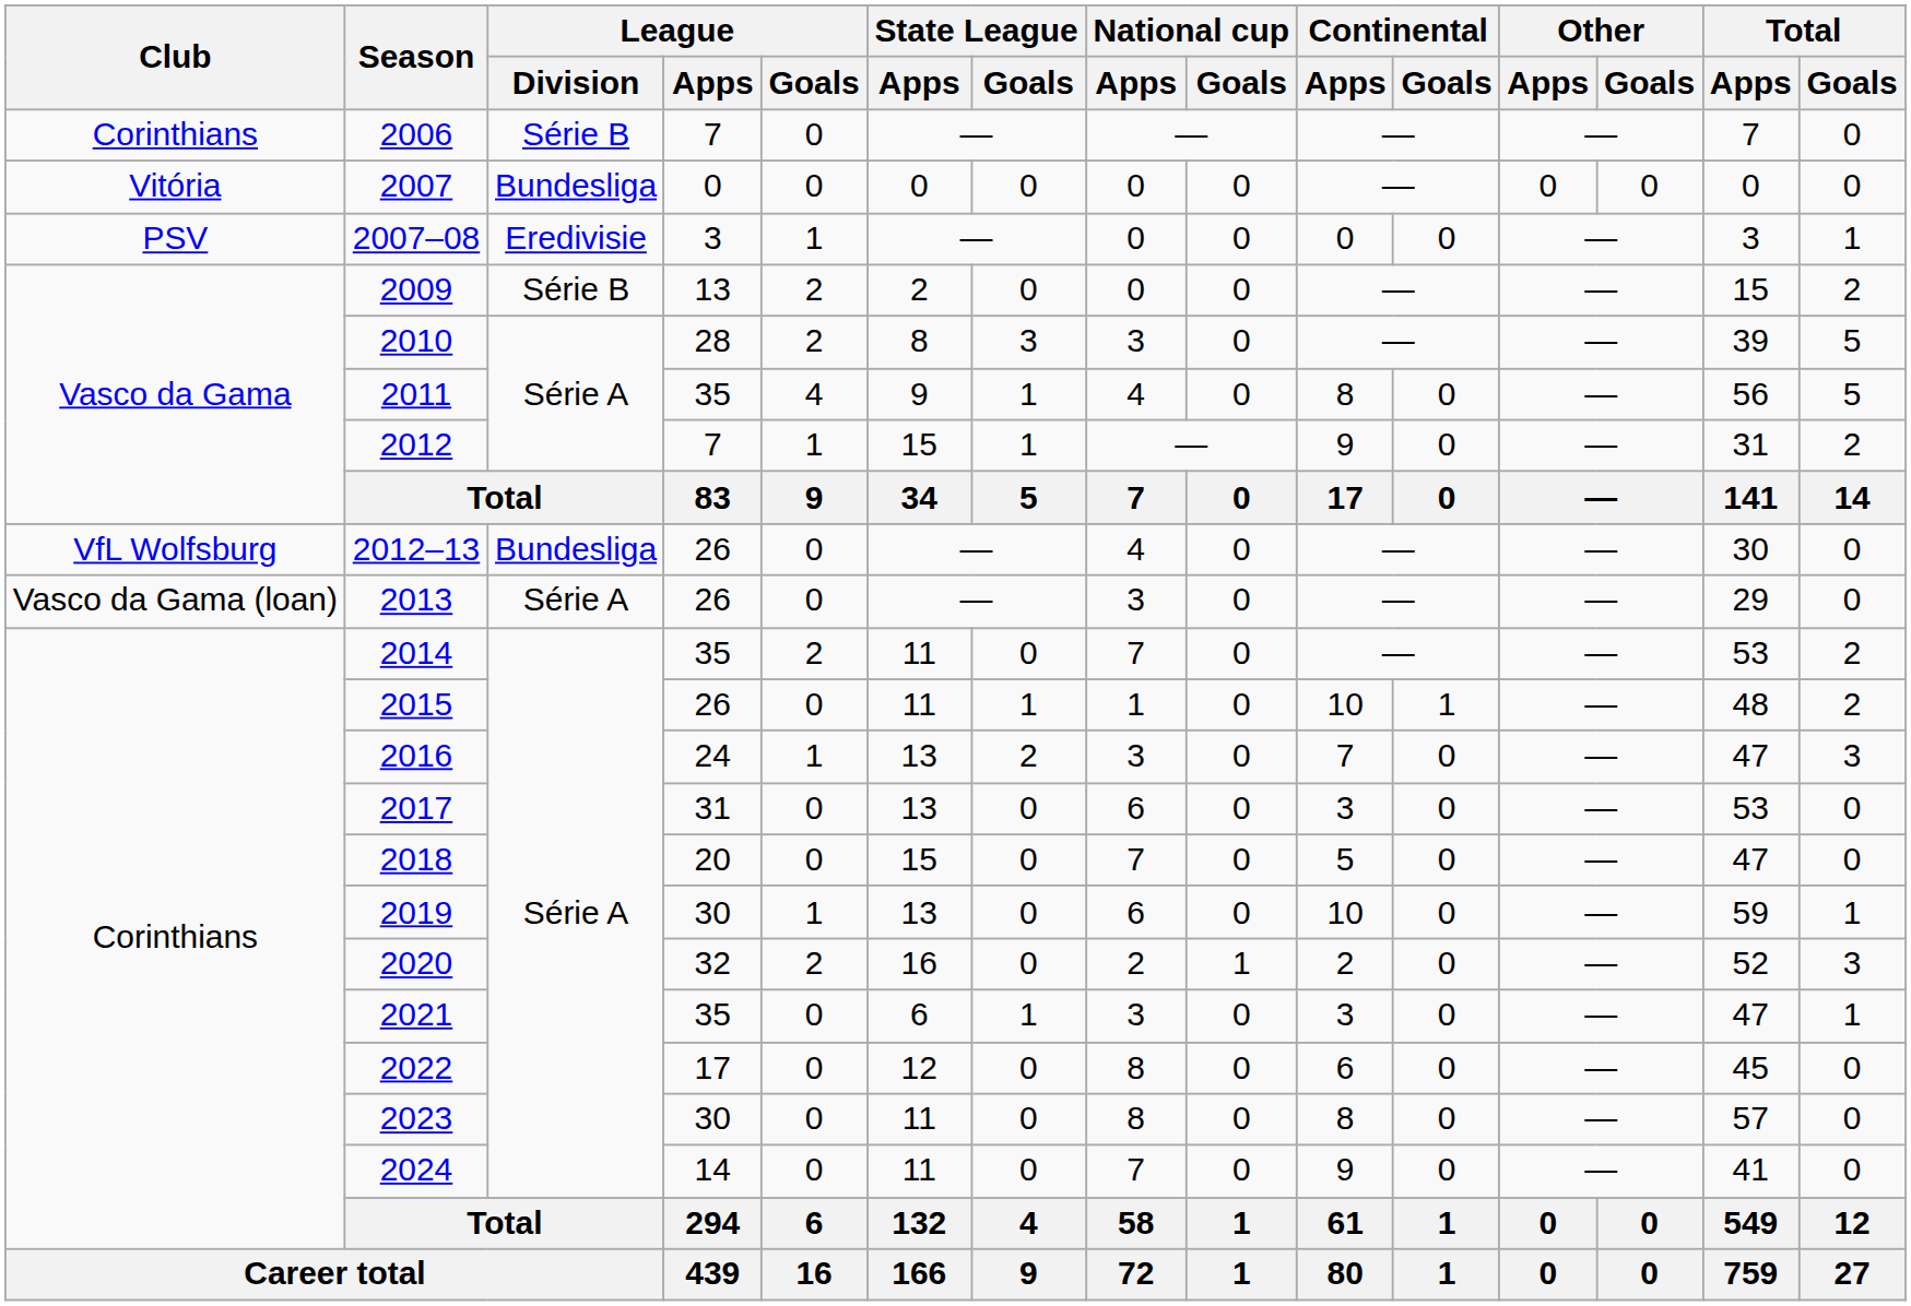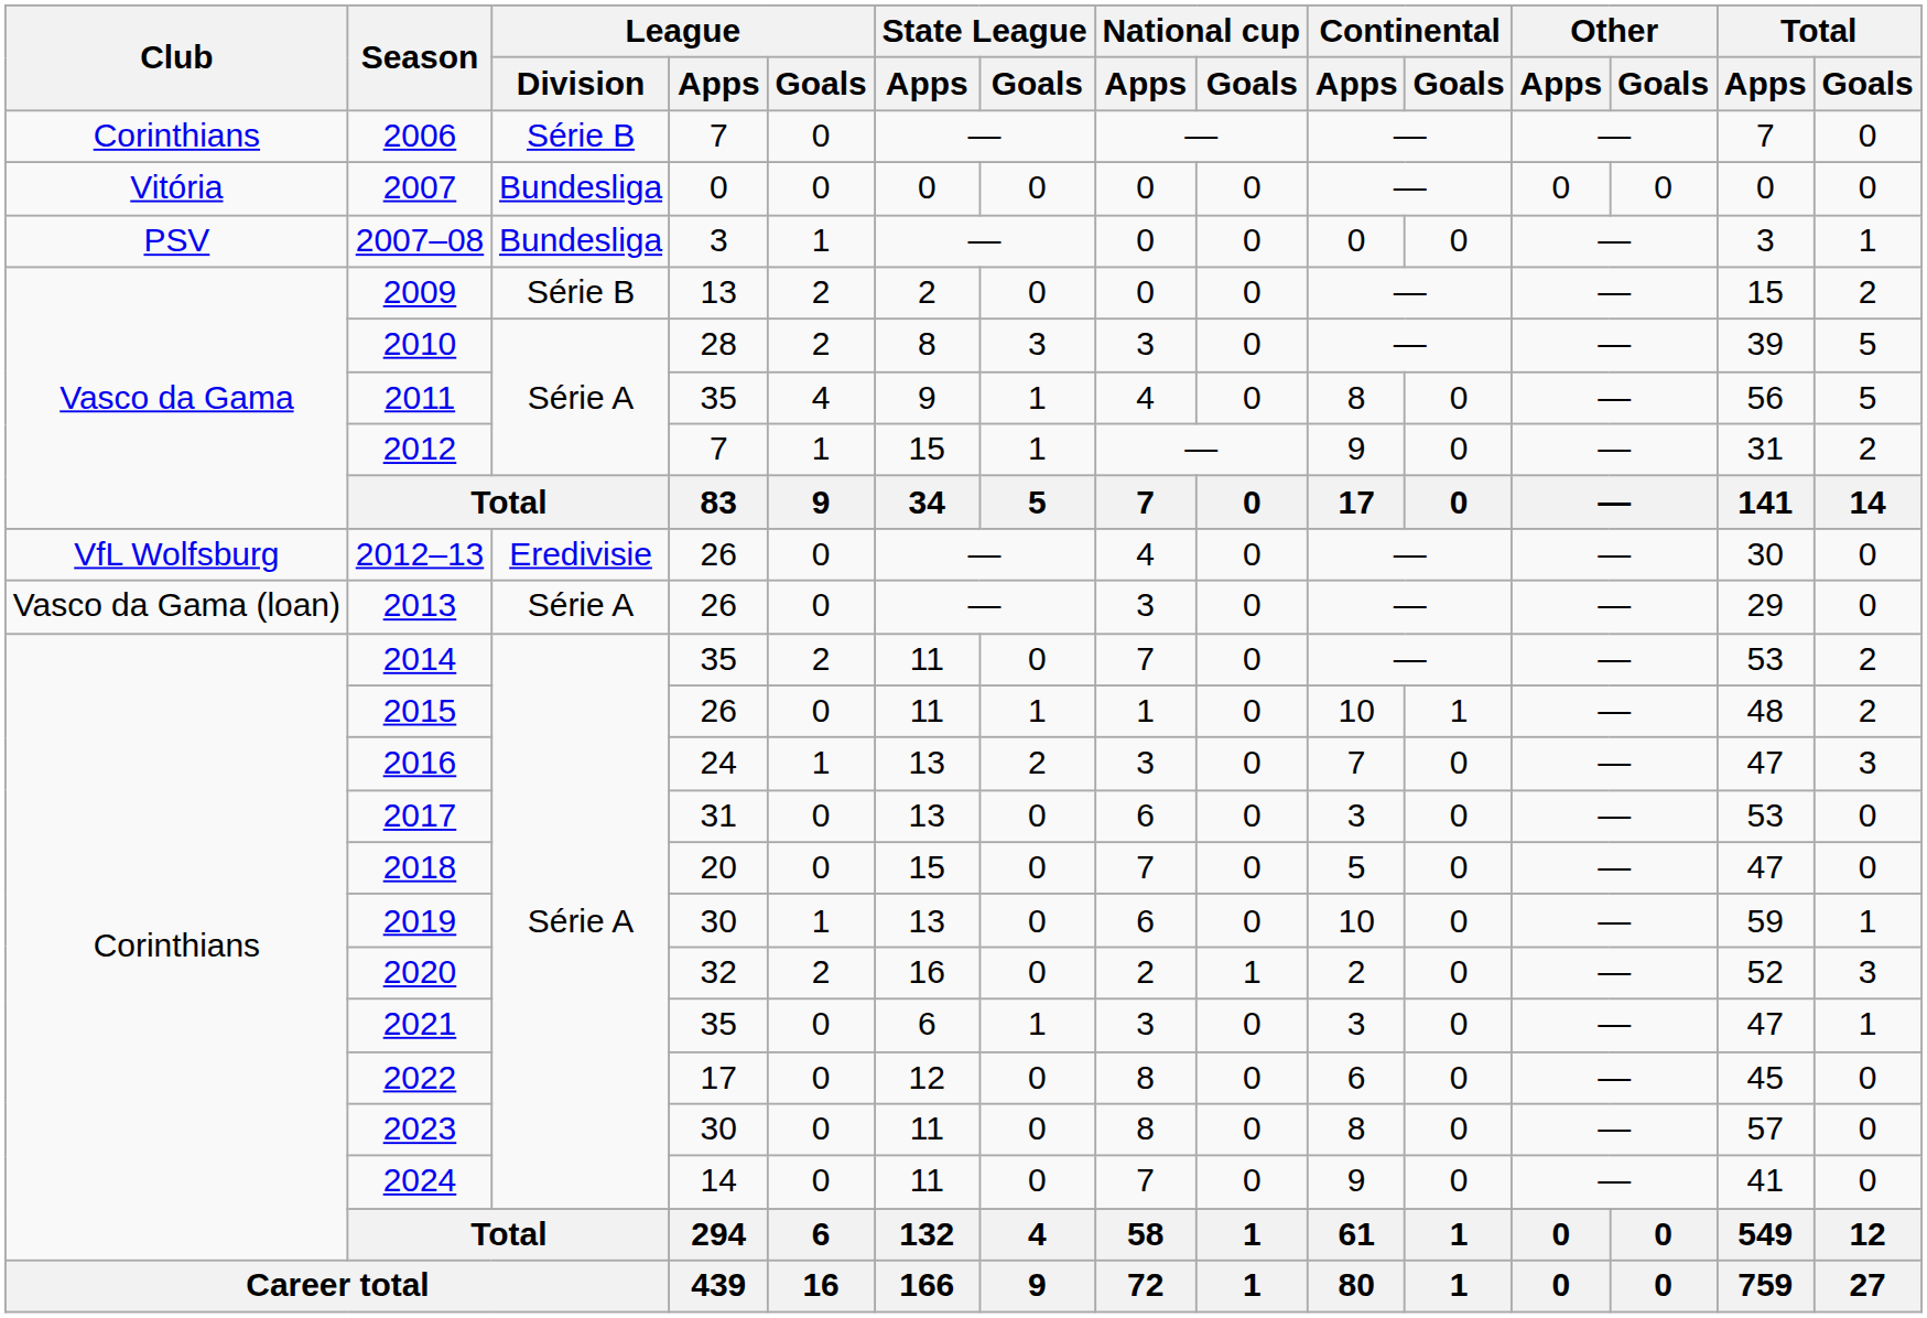2007–08 | League / Division: Eredivisie -> Bundesliga
2012–13 | League / Division: Bundesliga -> Eredivisie
